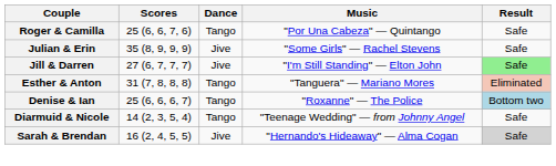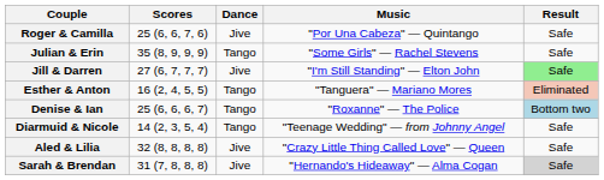Roger & Camilla | Dance: Tango -> Jive
Julian & Erin | Dance: Jive -> Tango
Esther & Anton | Scores: 31 (7, 8, 8, 8) -> 16 (2, 4, 5, 5)
+ row: Aled & Lilia | 32 (8, 8, 8, 8) | Jive | "Crazy Little Thing Called Love" — Queen | Safe
Sarah & Brendan | Scores: 16 (2, 4, 5, 5) -> 31 (7, 8, 8, 8)
